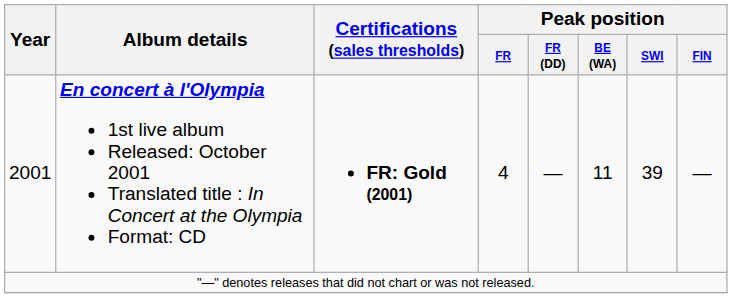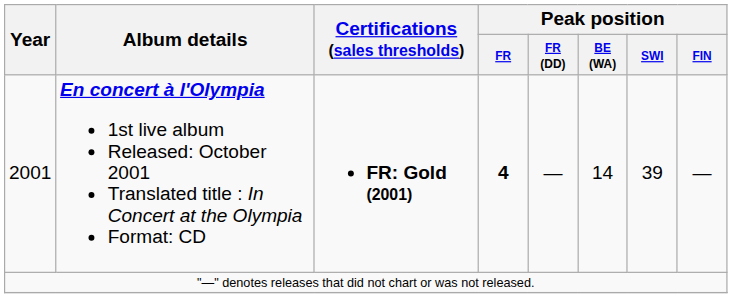2001 | Peak position / FR: normal -> bold
2001 | Peak position / BE (WA): 11 -> 14
